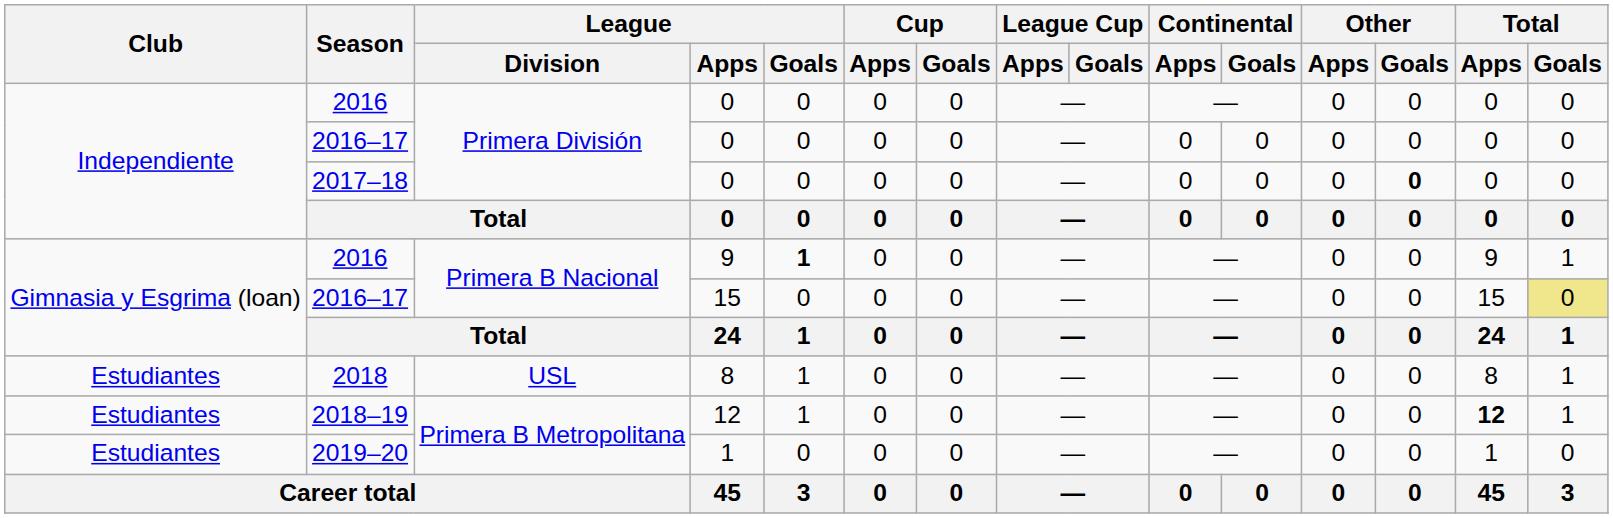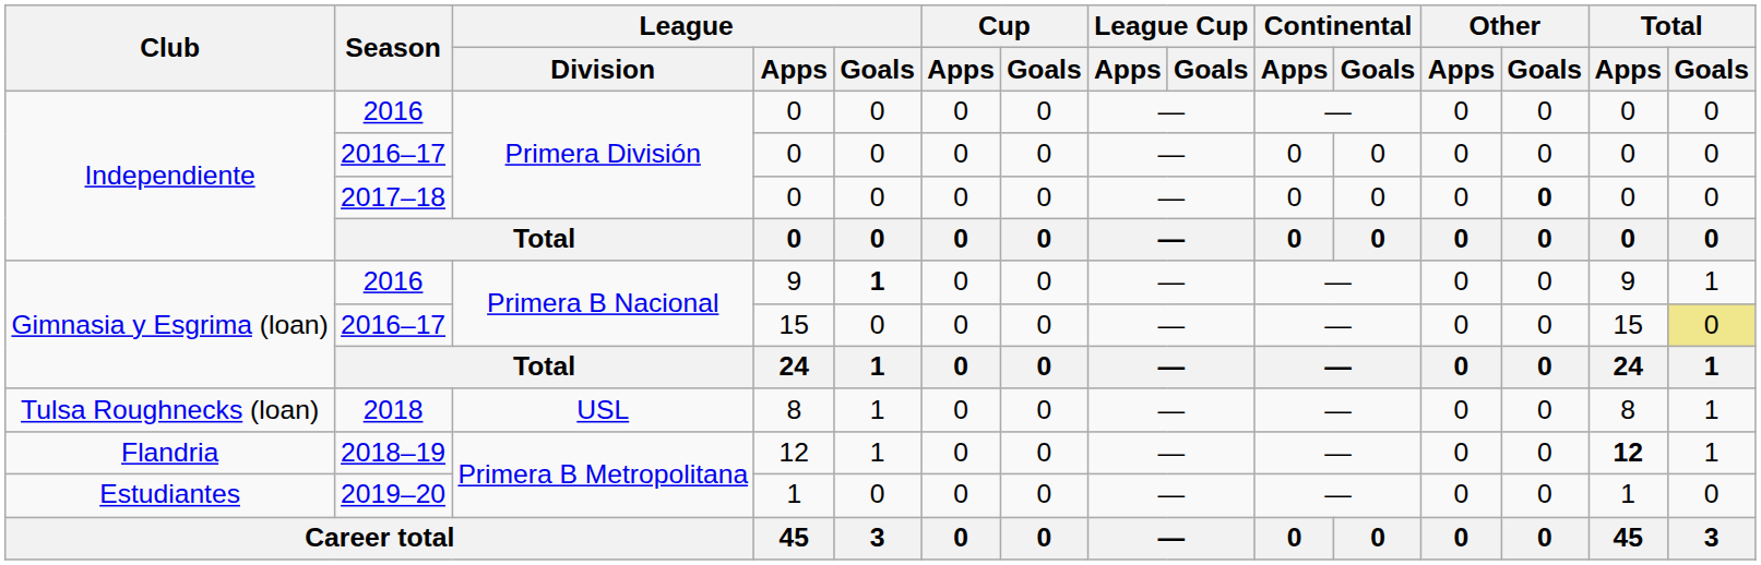2018 | Club: Estudiantes -> Tulsa Roughnecks (loan)
2018–19 | Club: Estudiantes -> Flandria
